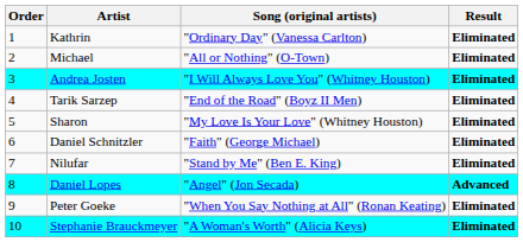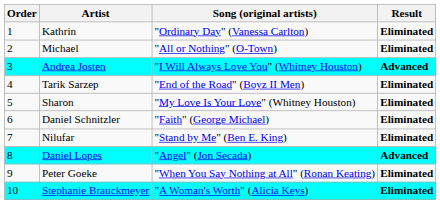Andrea Josten | Result: Eliminated -> Advanced
